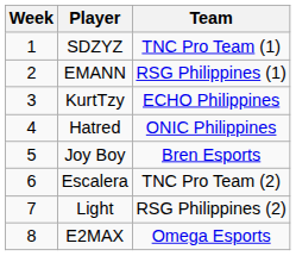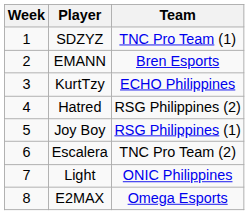EMANN | Team: RSG Philippines (1) -> Bren Esports
Hatred | Team: ONIC Philippines -> RSG Philippines (2)
Joy Boy | Team: Bren Esports -> RSG Philippines (1)
Light | Team: RSG Philippines (2) -> ONIC Philippines
